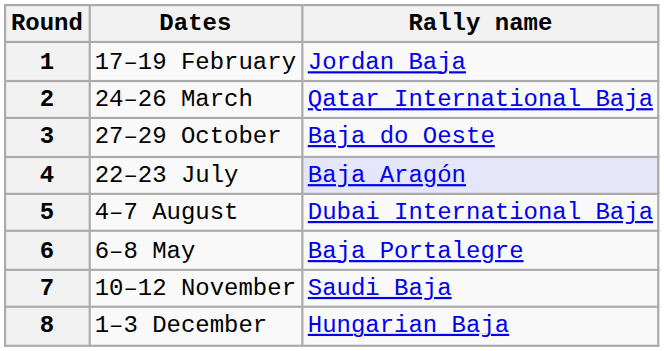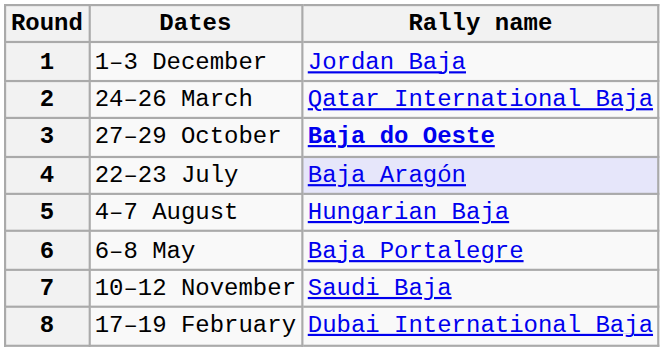1 | Dates: 17–19 February -> 1–3 December
3 | Rally name: normal -> bold
5 | Rally name: Dubai International Baja -> Hungarian Baja
8 | Dates: 1–3 December -> 17–19 February
8 | Rally name: Hungarian Baja -> Dubai International Baja
